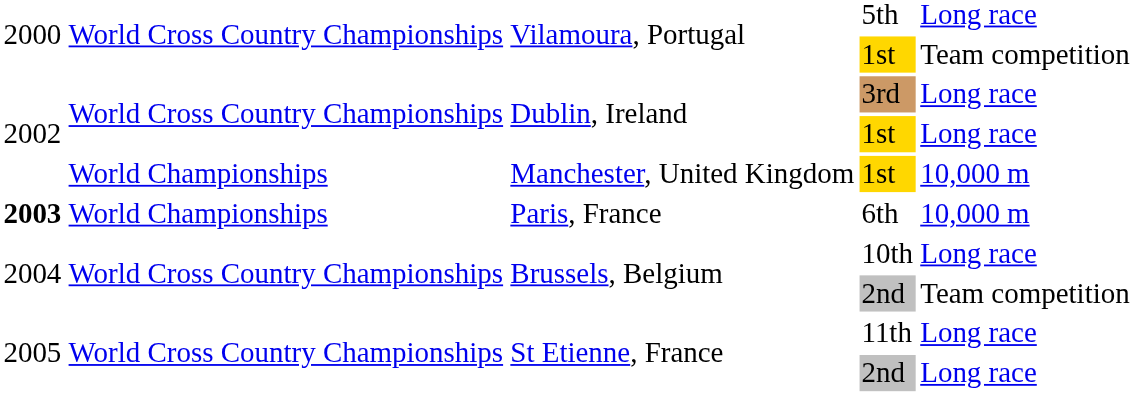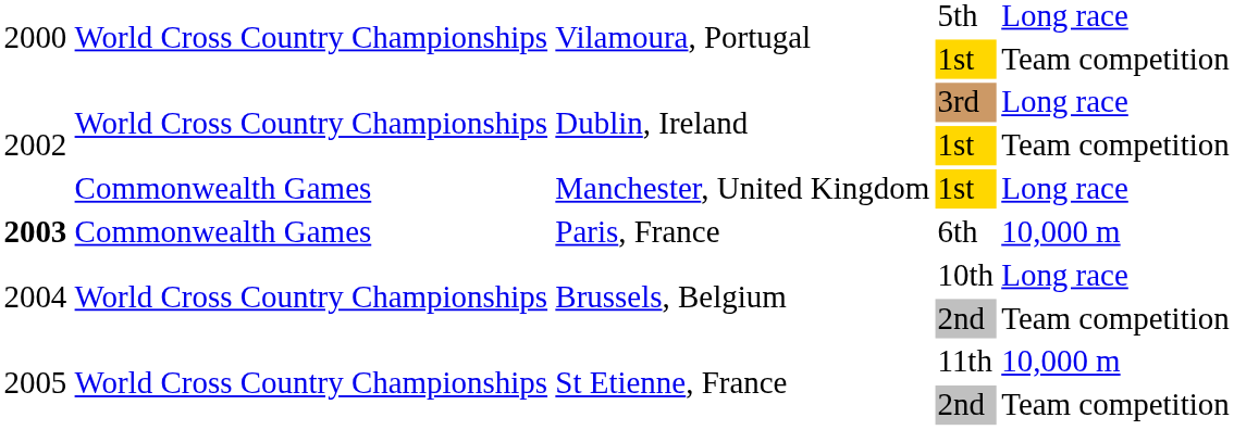Dublin, Ireland / 1st | column 5: Long race -> Team competition
Manchester, United Kingdom | column 2: World Championships -> Commonwealth Games
Manchester, United Kingdom | column 5: 10,000 m -> Long race
Paris, France | column 2: World Championships -> Commonwealth Games
St Etienne, France / 11th | column 5: Long race -> 10,000 m
St Etienne, France / 2nd | column 5: Long race -> Team competition
